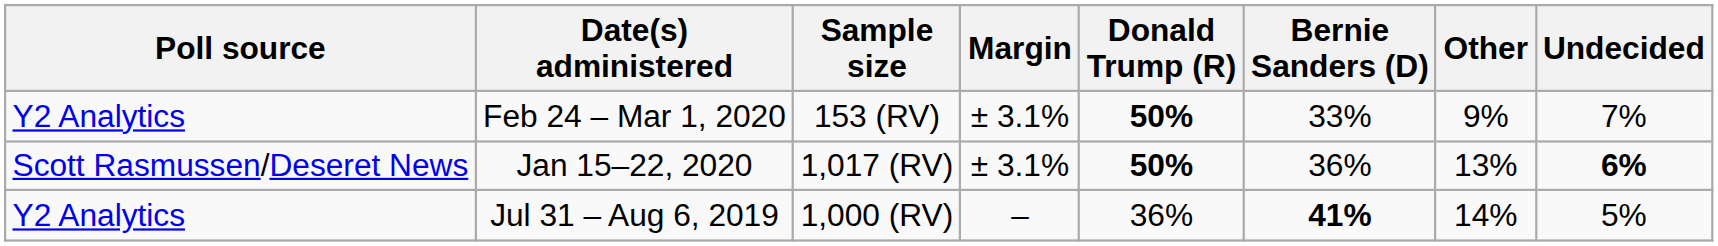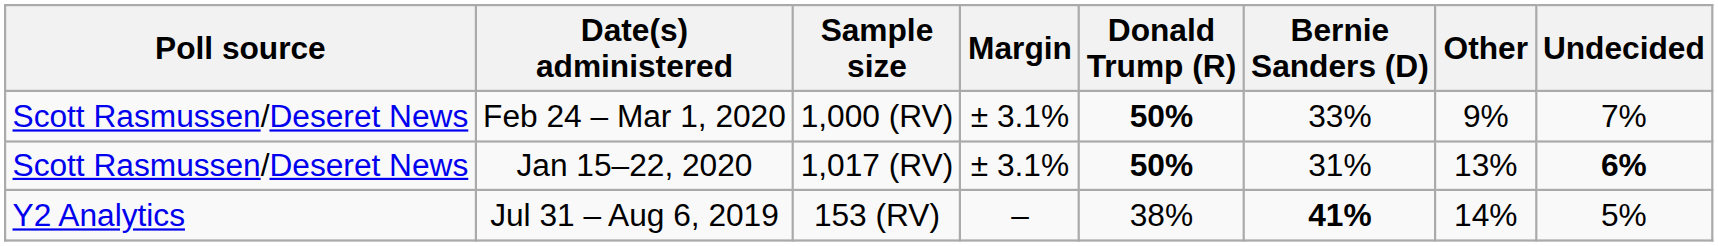Feb 24 – Mar 1, 2020 | Poll source: Y2 Analytics -> Scott Rasmussen/Deseret News
Feb 24 – Mar 1, 2020 | Sample size: 153 (RV) -> 1,000 (RV)
Jan 15–22, 2020 | Bernie Sanders (D): 36% -> 31%
Jul 31 – Aug 6, 2019 | Sample size: 1,000 (RV) -> 153 (RV)
Jul 31 – Aug 6, 2019 | Donald Trump (R): 36% -> 38%
